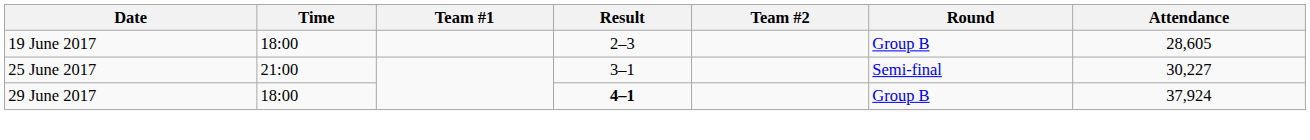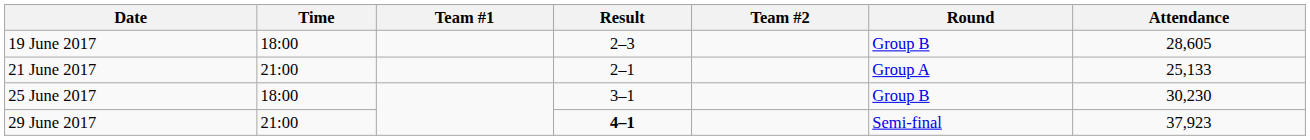+ row: 21 June 2017 | 21:00 | 2–1 | Group A | 25,133
25 June 2017 | Time: 21:00 -> 18:00
25 June 2017 | Round: Semi-final -> Group B
25 June 2017 | Attendance: 30,227 -> 30,230
29 June 2017 | Time: 18:00 -> 21:00
29 June 2017 | Round: Group B -> Semi-final
29 June 2017 | Attendance: 37,924 -> 37,923
